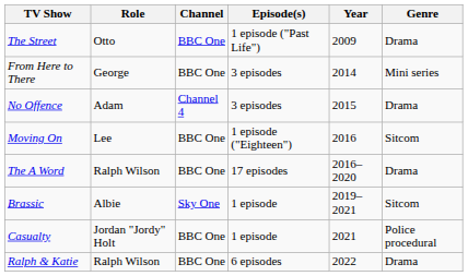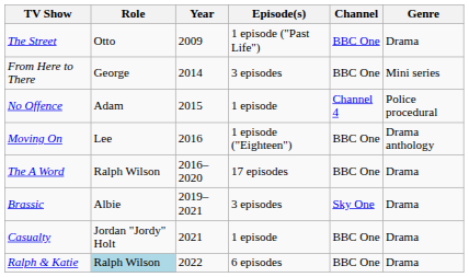columns swapped: Year <-> Channel
No Offence | Episode(s): 3 episodes -> 1 episode
No Offence | Genre: Drama -> Police procedural
Moving On | Genre: Sitcom -> Drama anthology
Brassic | Episode(s): 1 episode -> 3 episodes
Brassic | Genre: Sitcom -> Drama
Casualty | Genre: Police procedural -> Drama
Ralph & Katie | Role: no background -> lightblue background
